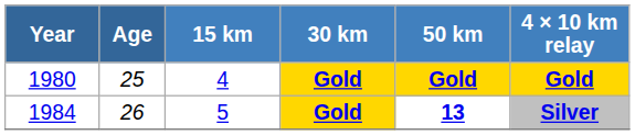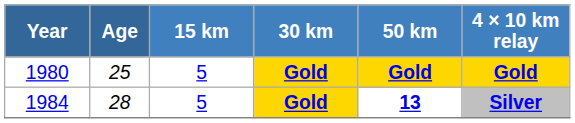1980 | 15 km: 4 -> 5
1984 | Age: 26 -> 28
